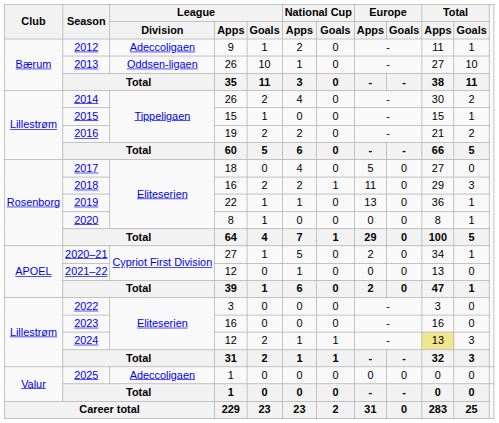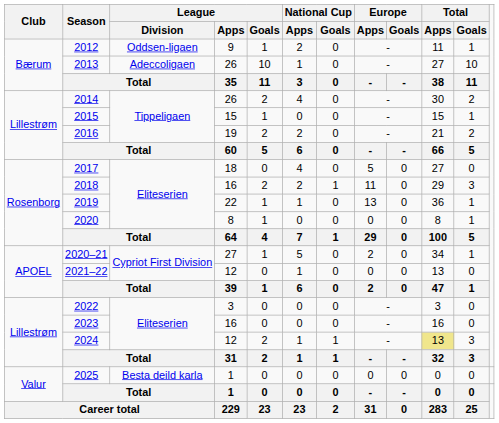2012 | League / Division: Adeccoligaen -> Oddsen-ligaen
2013 | League / Division: Oddsen-ligaen -> Adeccoligaen
2025 | League / Division: Adeccoligaen -> Besta deild karla
